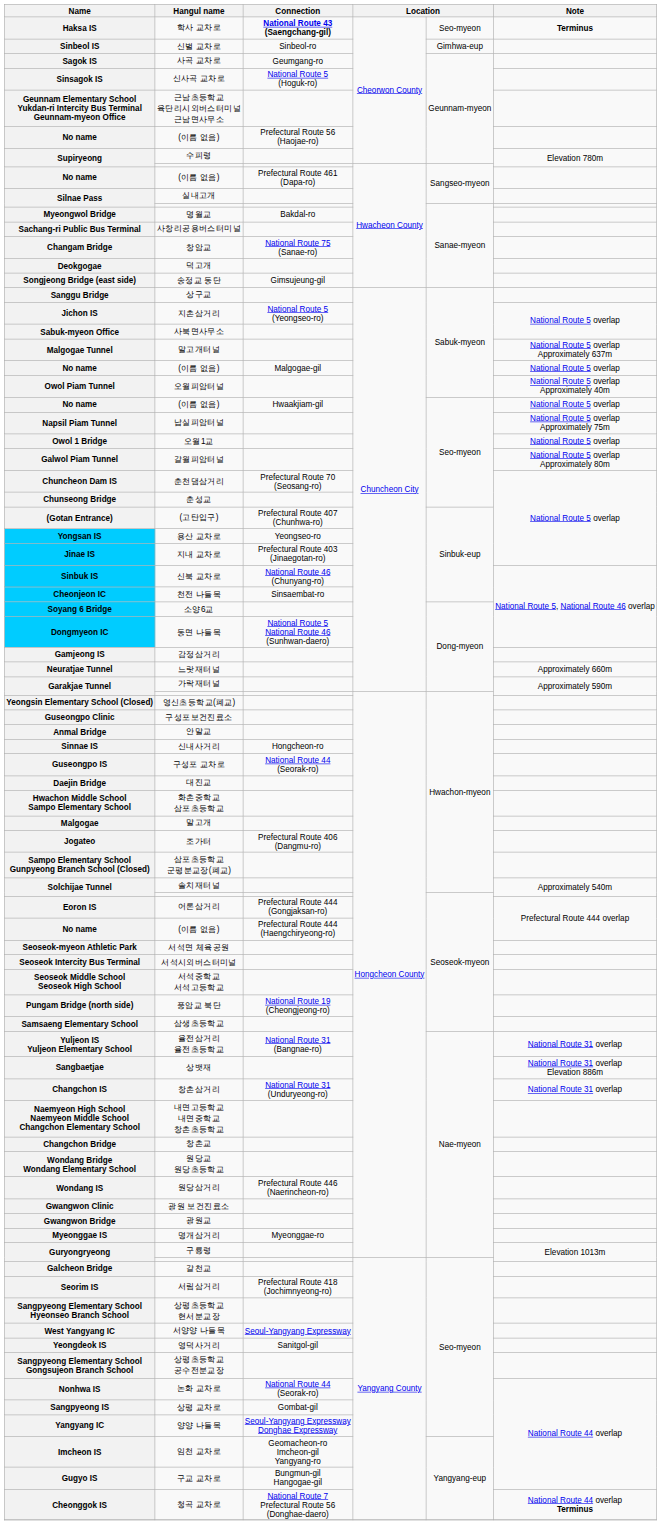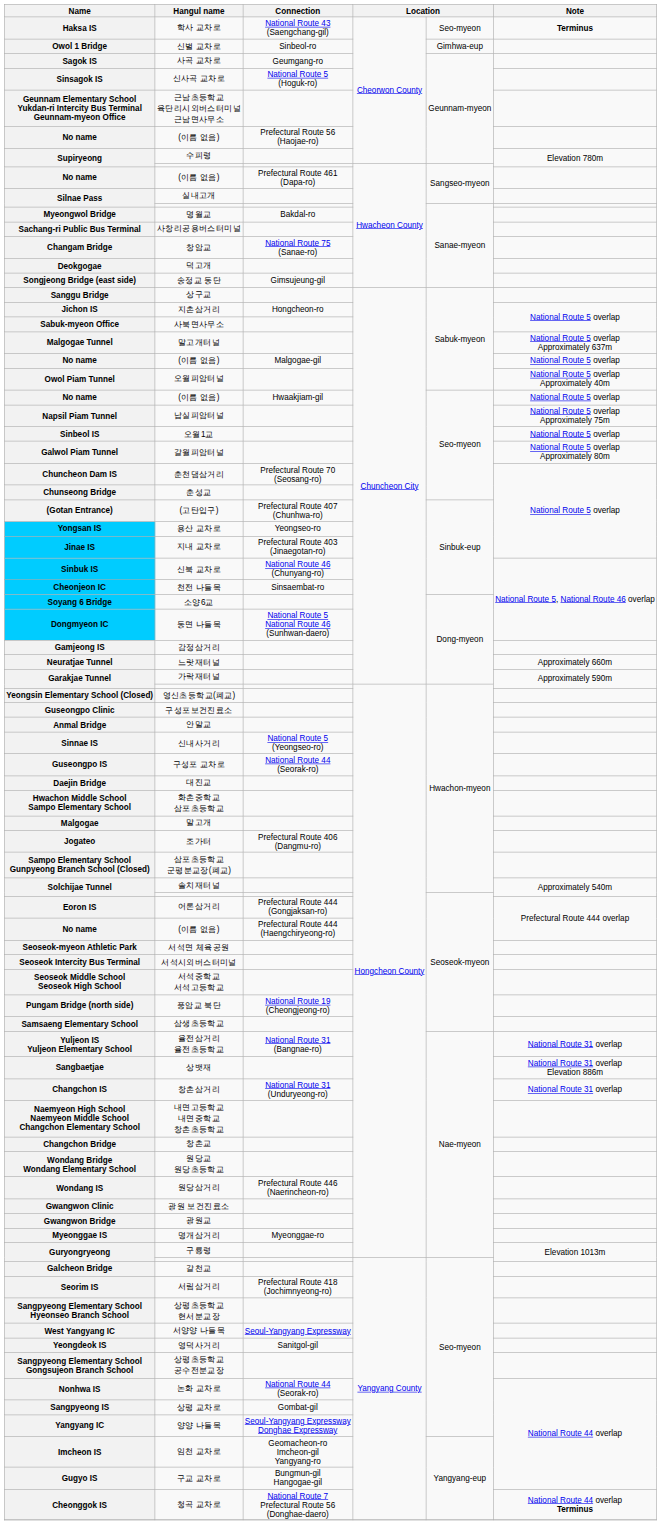학사 교차로 | Connection: bold -> normal
신벌 교차로 | Name: Sinbeol IS -> Owol 1 Bridge
지촌삼거리 | Connection: National Route 5 (Yeongseo-ro) -> Hongcheon-ro
오월1교 | Name: Owol 1 Bridge -> Sinbeol IS
신내사거리 | Connection: Hongcheon-ro -> National Route 5 (Yeongseo-ro)
